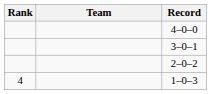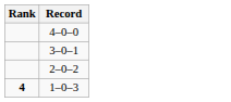- column: Team
1–0–3 | Rank: normal -> bold
